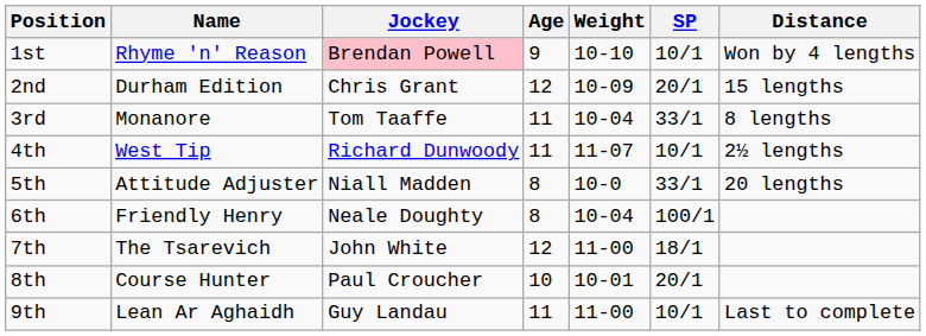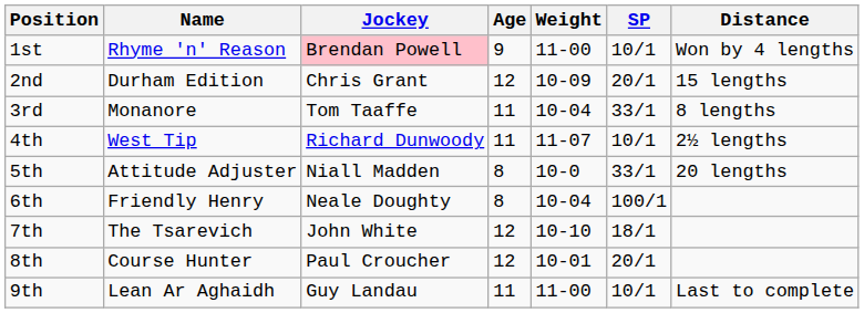1st | Weight: 10-10 -> 11-00
7th | Weight: 11-00 -> 10-10
8th | Age: 10 -> 12
